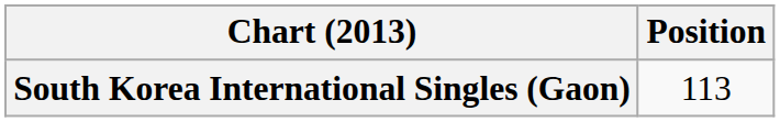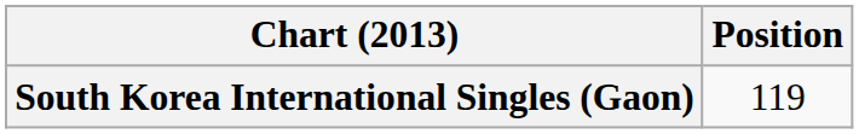South Korea International Singles (Gaon) | Position: 113 -> 119
